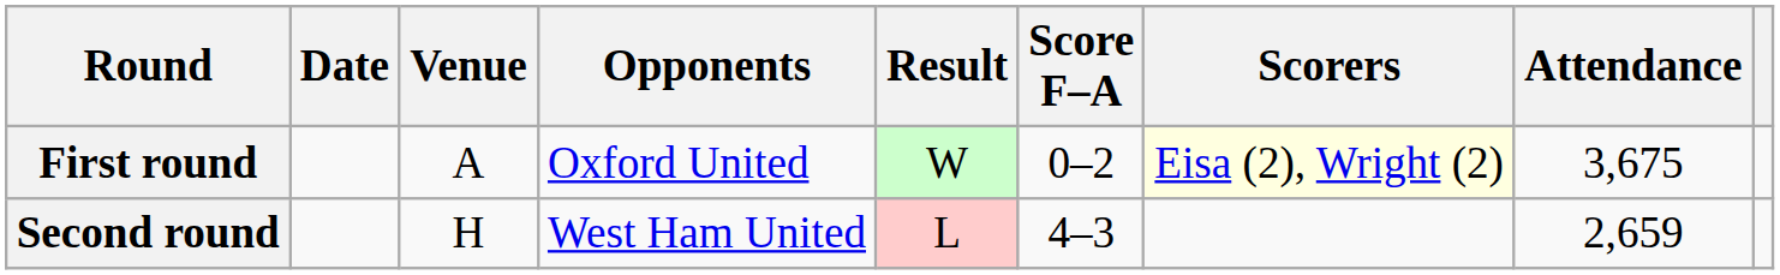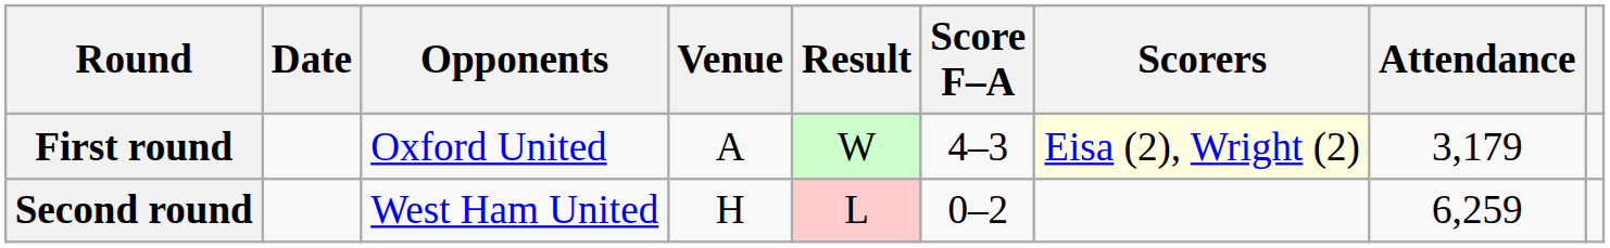columns swapped: Opponents <-> Venue
First round | Score F–A: 0–2 -> 4–3
First round | Attendance: 3,675 -> 3,179
Second round | Score F–A: 4–3 -> 0–2
Second round | Attendance: 2,659 -> 6,259
